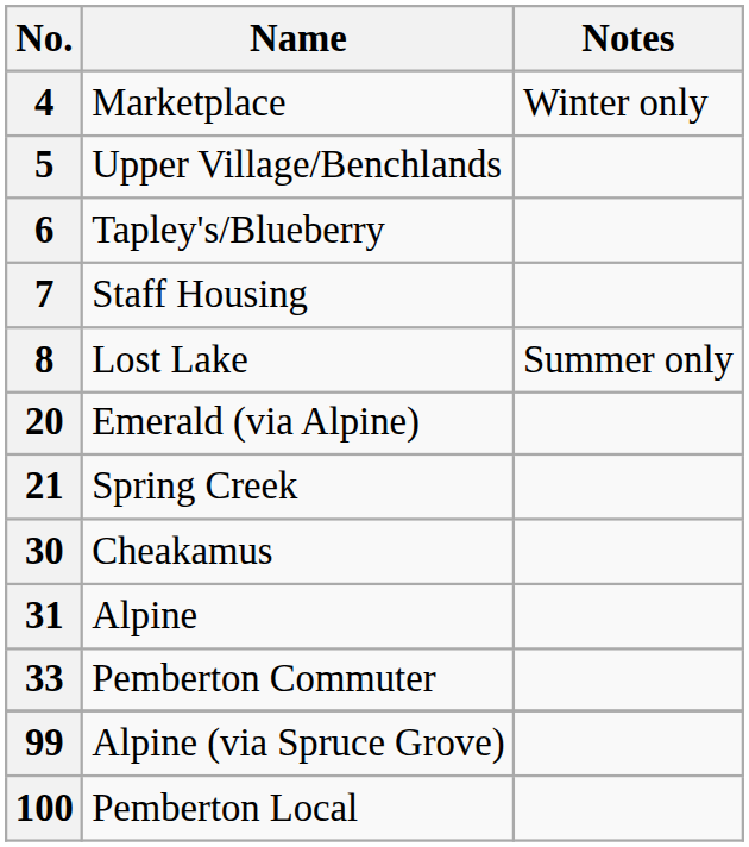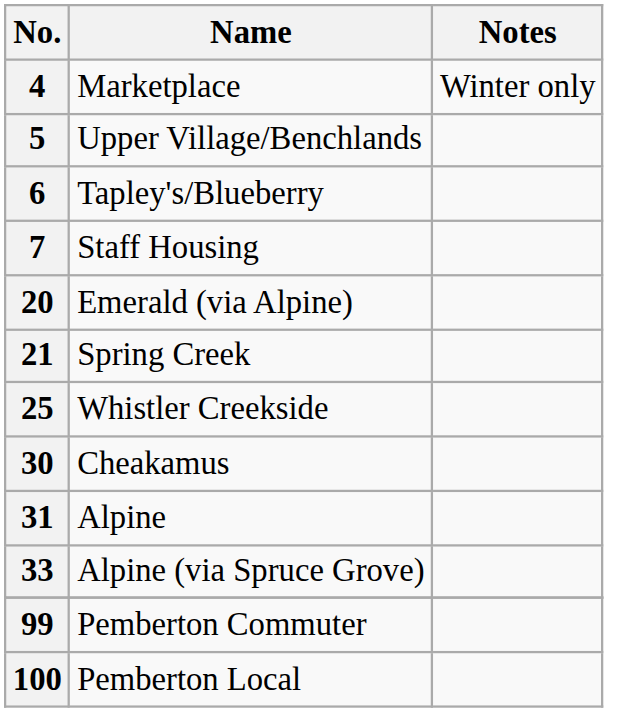- row: 8 | Lost Lake | Summer only
+ row: 25 | Whistler Creekside
33 | Name: Pemberton Commuter -> Alpine (via Spruce Grove)
99 | Name: Alpine (via Spruce Grove) -> Pemberton Commuter
